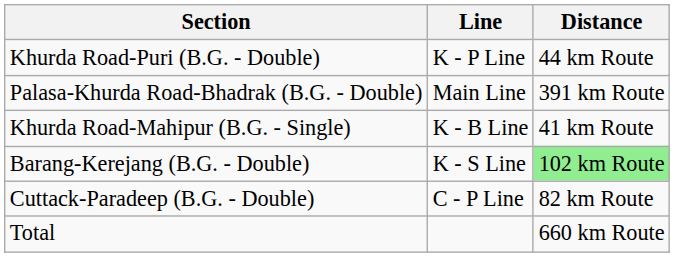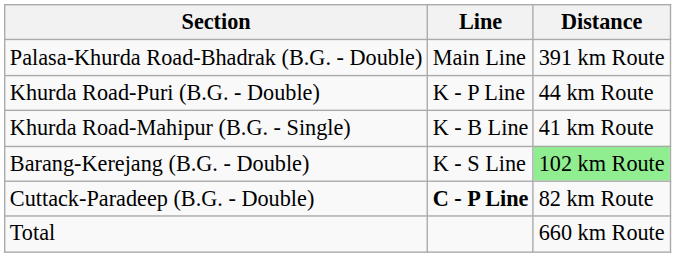rows swapped: Palasa-Khurda Road-Bhadrak (B.G. - Double) <-> Khurda Road-Puri (B.G. - Double)
Cuttack-Paradeep (B.G. - Double) | Line: normal -> bold
